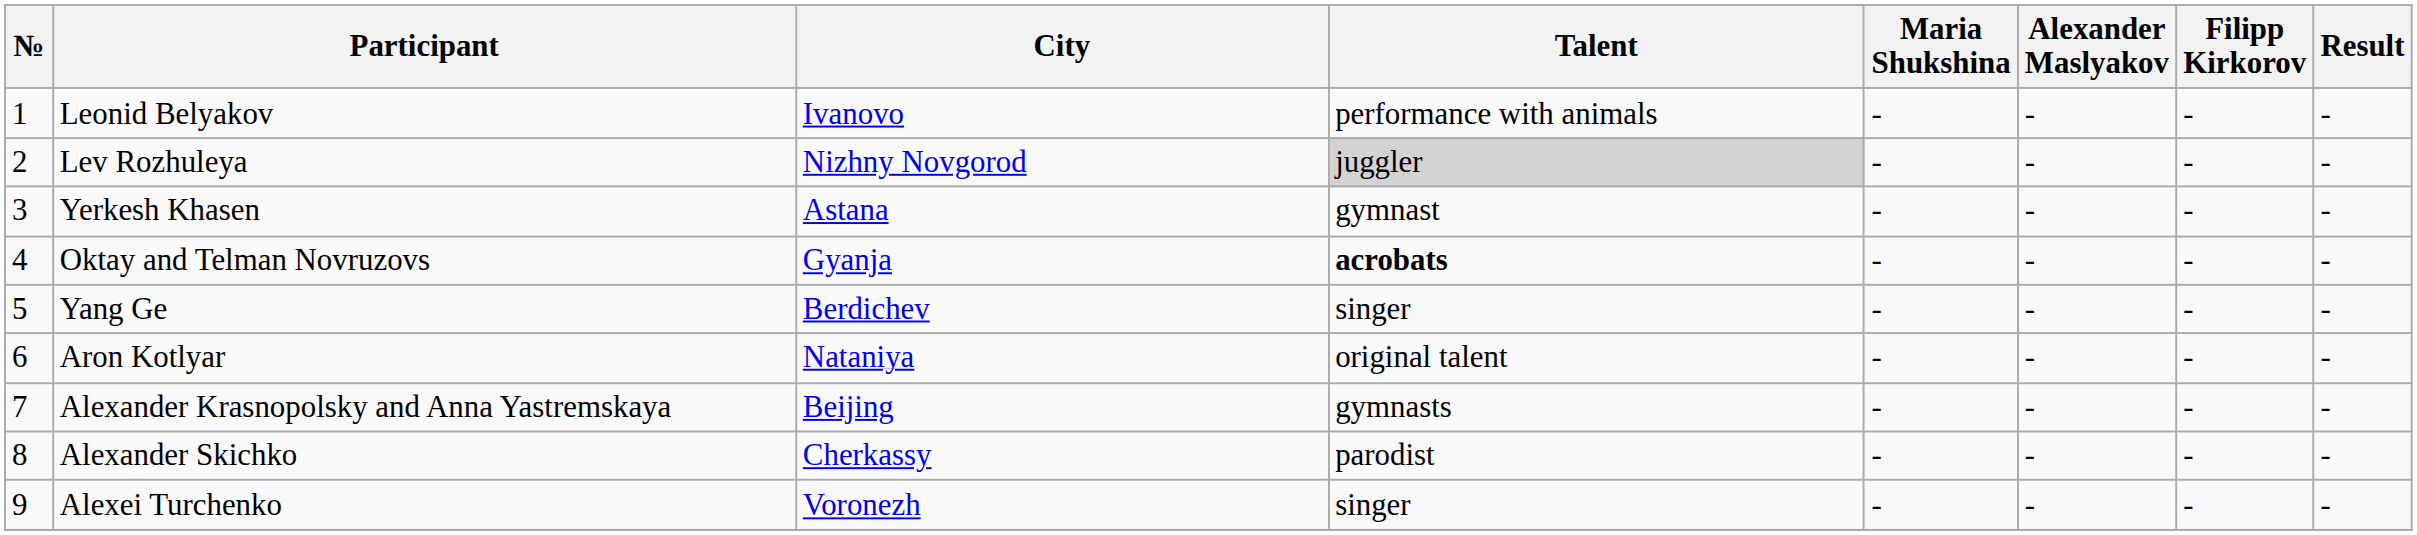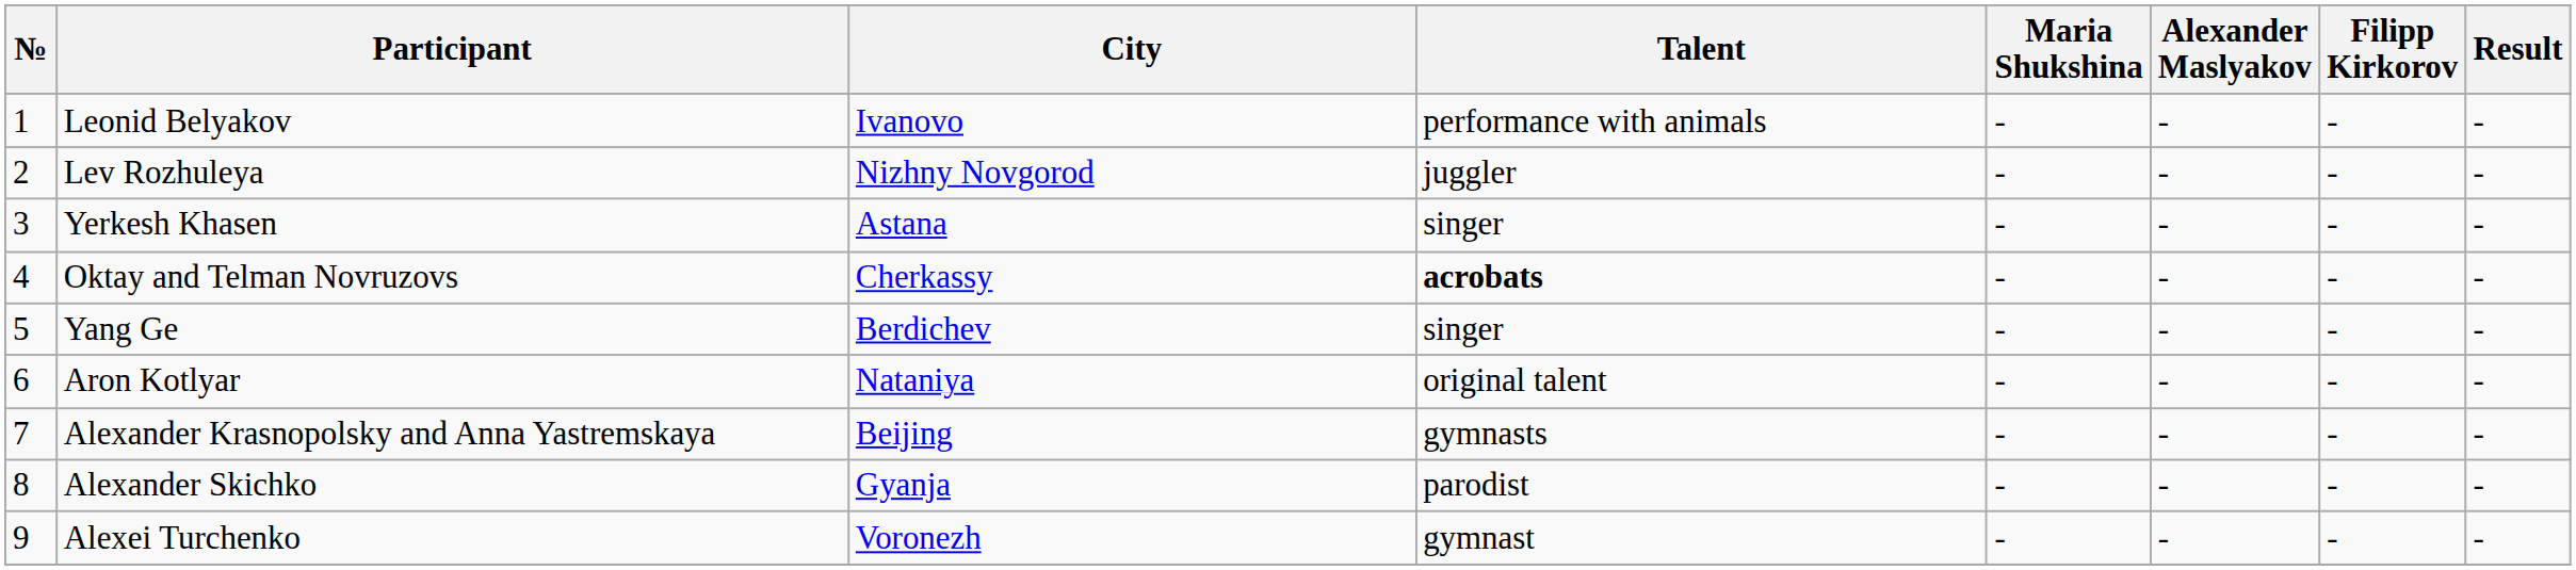Lev Rozhuleya | Talent: lightgrey background -> no background
Yerkesh Khasen | Talent: gymnast -> singer
Oktay and Telman Novruzovs | City: Gyanja -> Cherkassy
Alexander Skichko | City: Cherkassy -> Gyanja
Alexei Turchenko | Talent: singer -> gymnast
